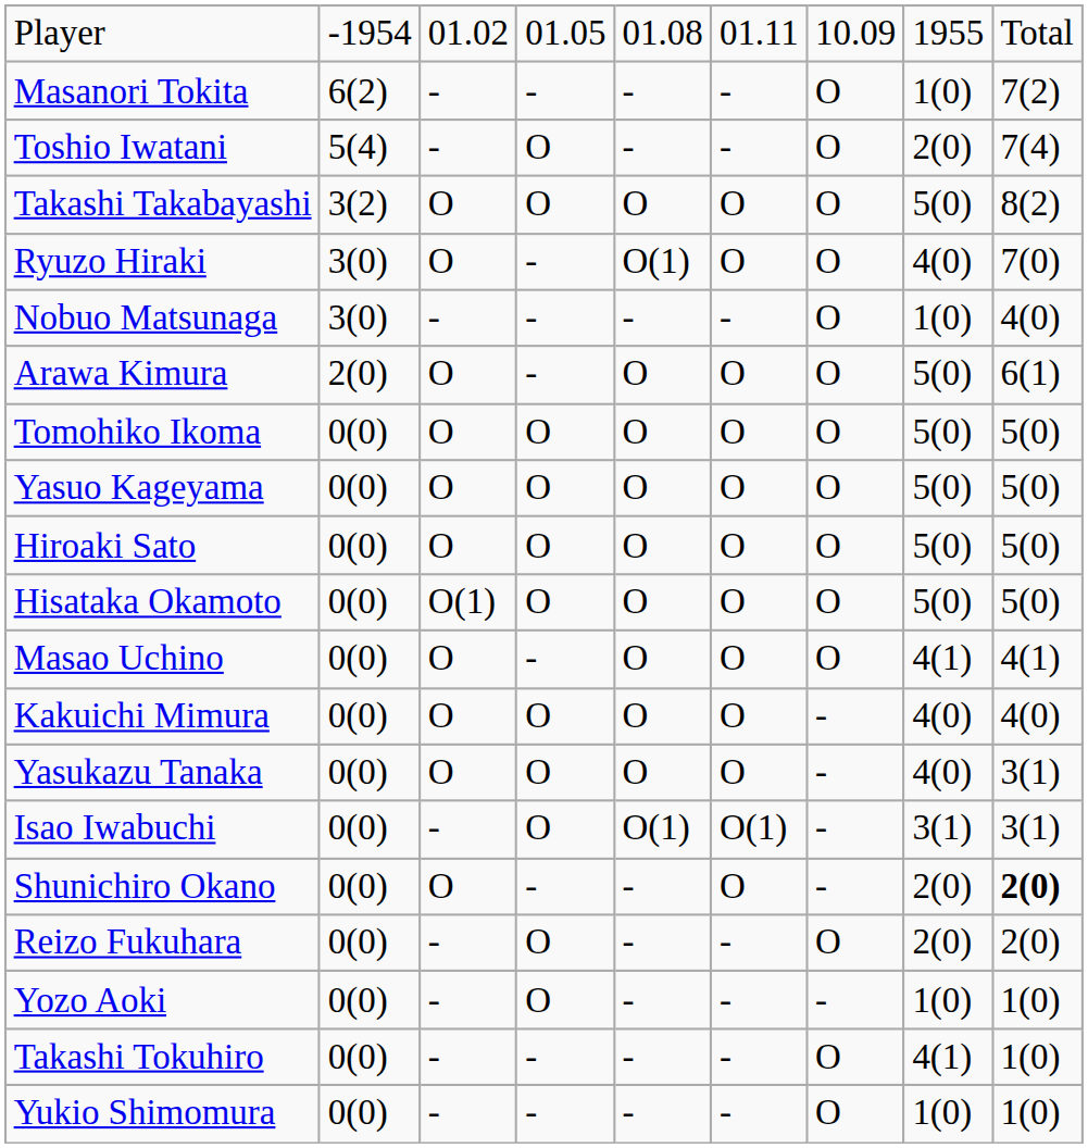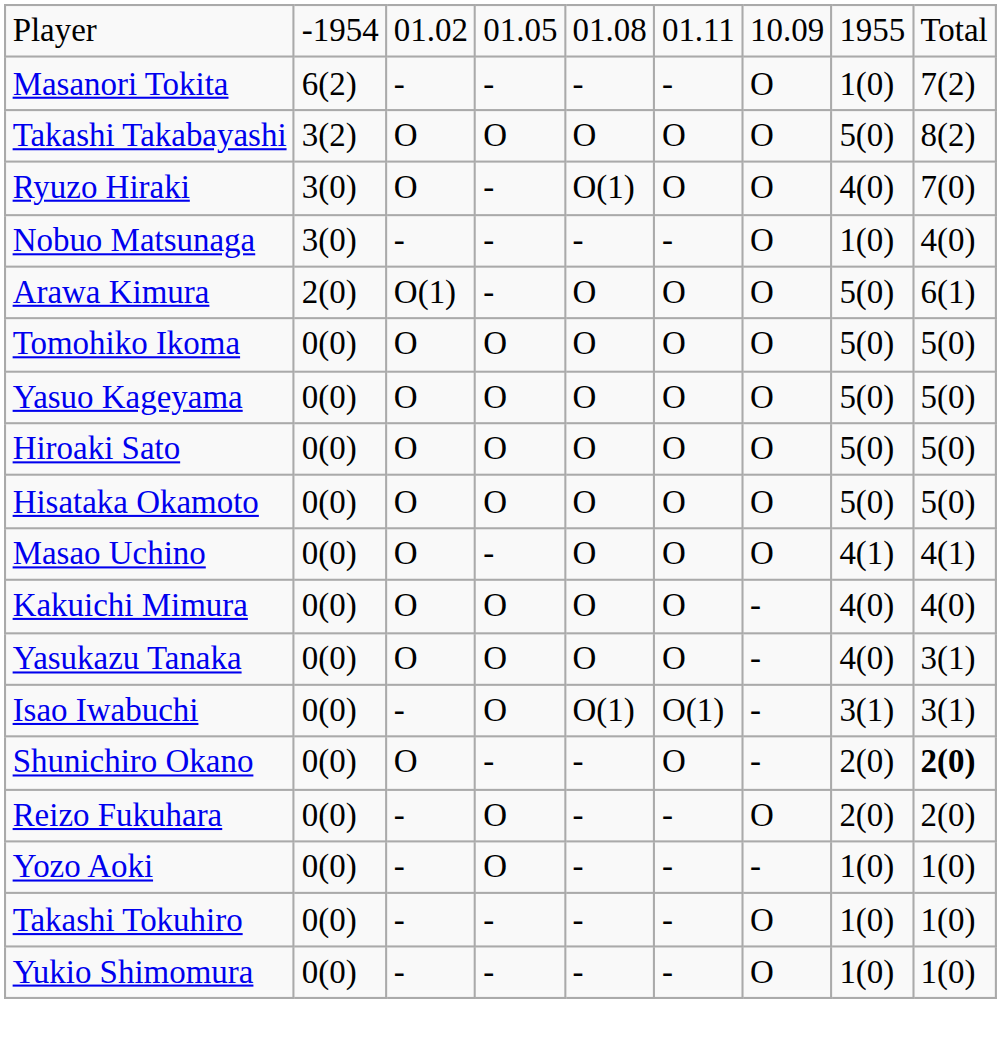- row: Toshio Iwatani | 5(4) | - | O | - | - | O | 2(0) | 7(4)
Arawa Kimura | column 3: O -> O(1)
Hisataka Okamoto | column 3: O(1) -> O
Takashi Tokuhiro | column 8: 4(1) -> 1(0)
